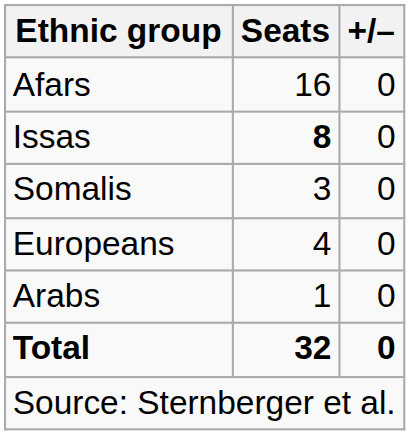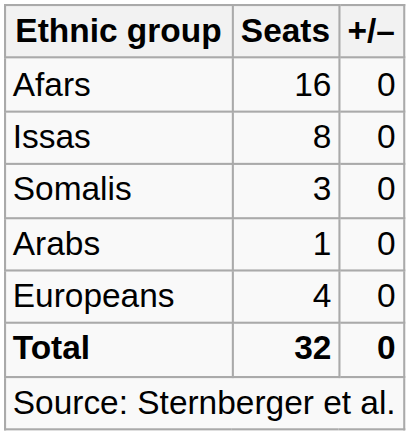Issas | Seats: bold -> normal
rows swapped: Europeans <-> Arabs
